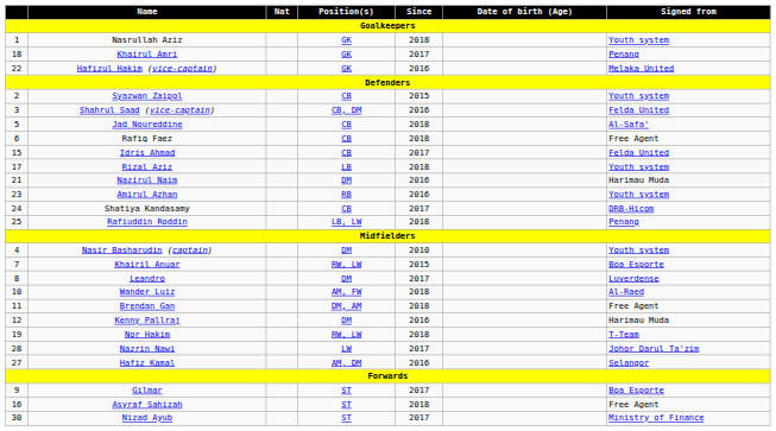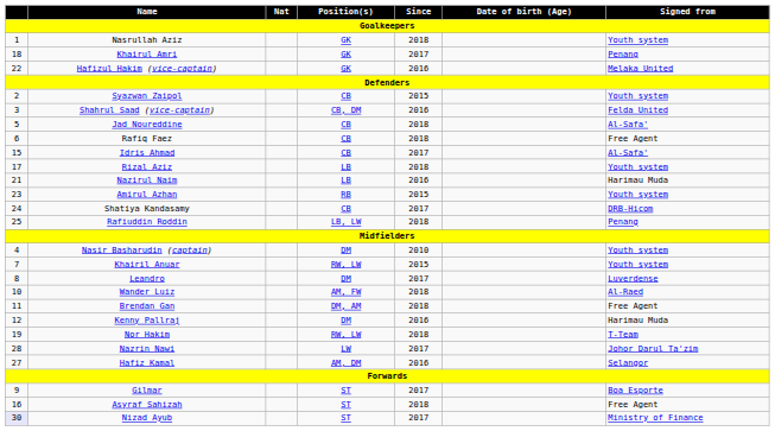Idris Ahmad | Signed from: Felda United -> Al-Safa'
Nazirul Naim | Position(s): DM -> LB
Amirul Azhan | Since: 2016 -> 2015
Khairil Anuar | Signed from: Boa Esporte -> Youth system
Nizad Ayub | column 1: no background -> lavender background
